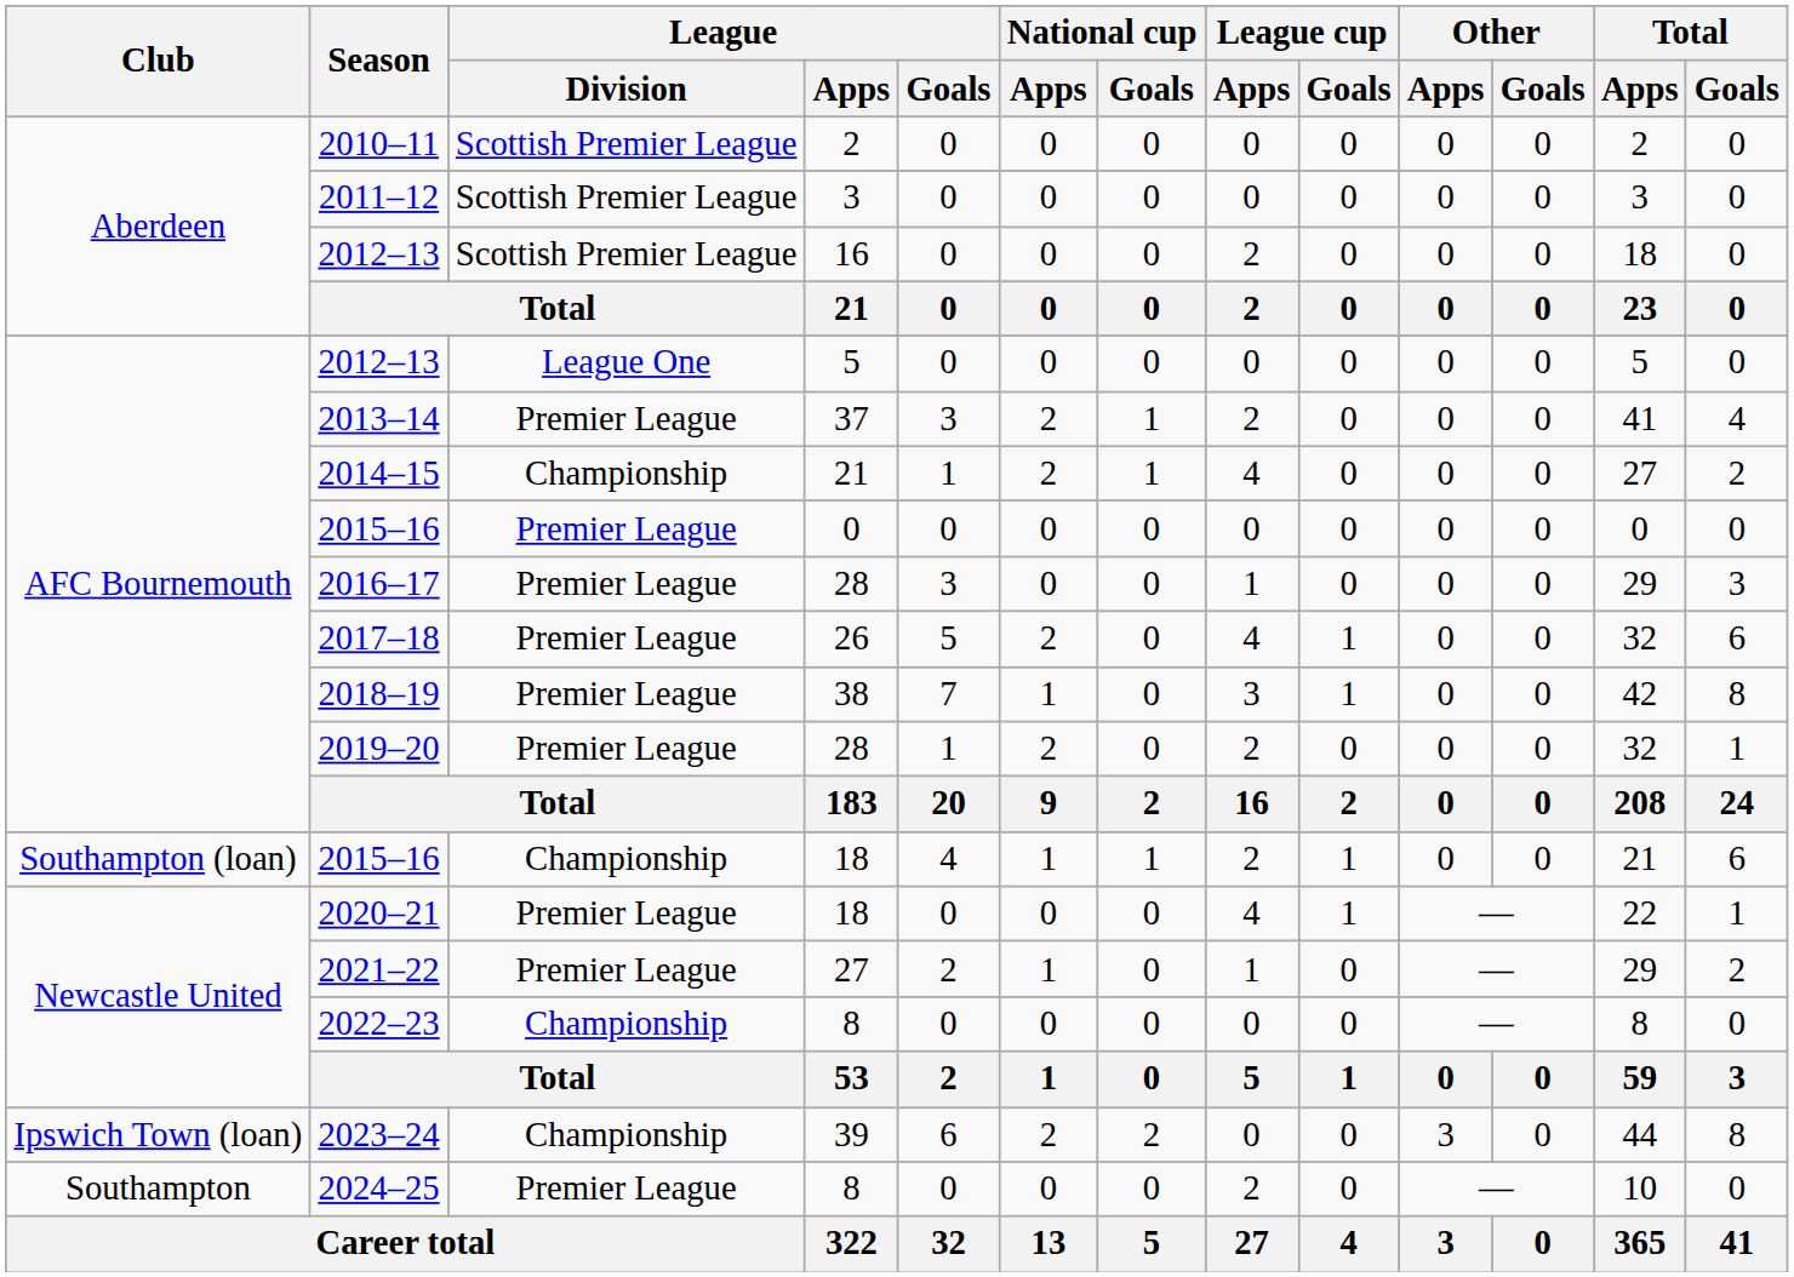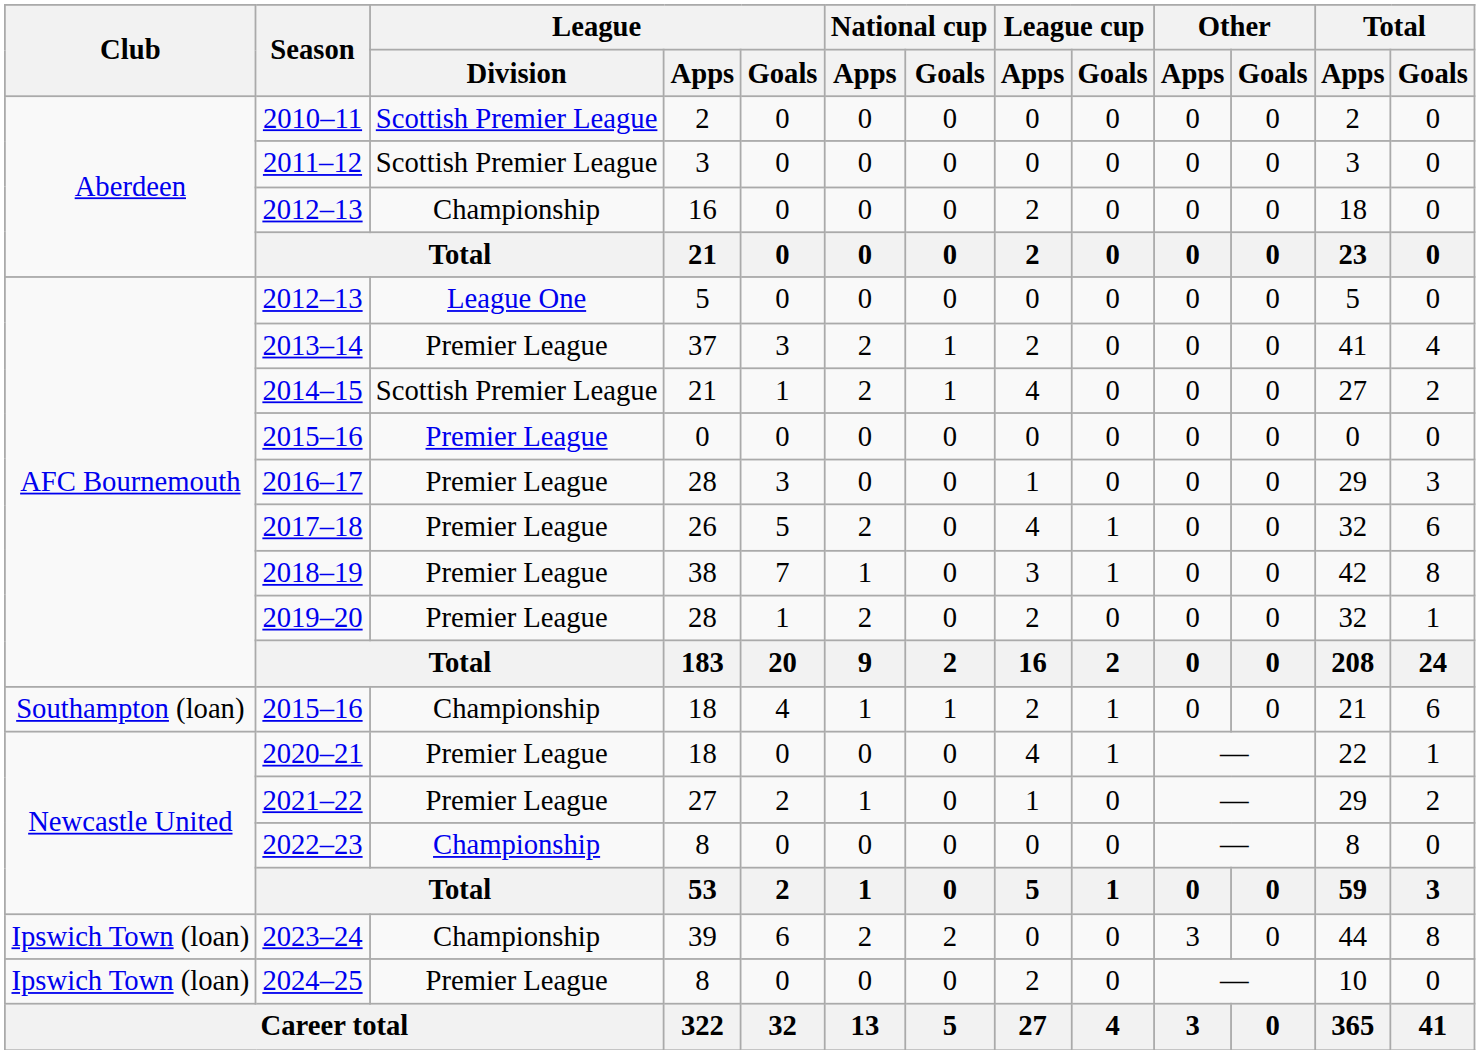2012–13 / 16 | League / Division: Scottish Premier League -> Championship
2014–15 | League / Division: Championship -> Scottish Premier League
2024–25 | Club: Southampton -> Ipswich Town (loan)
